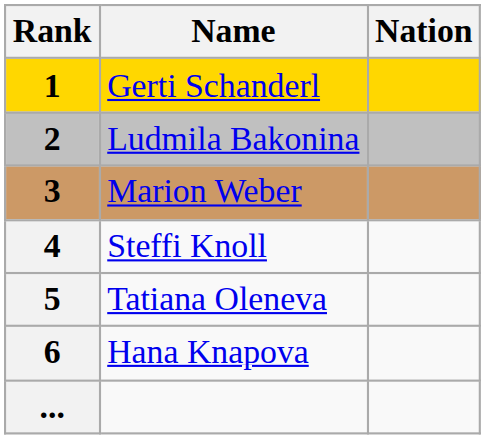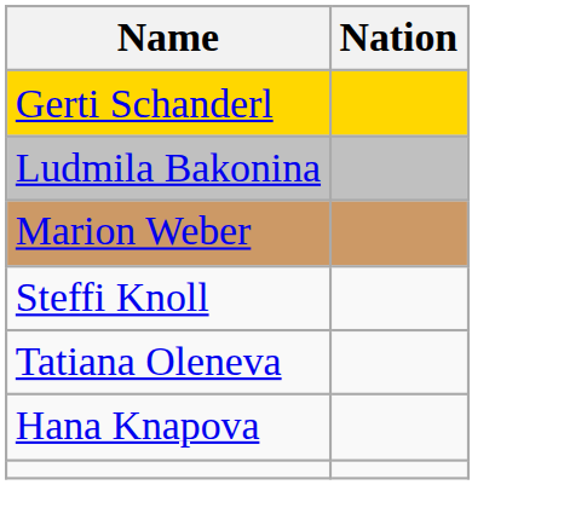- column: Rank | 1 | 2 | 3 | 4 | 5 | 6 | ...
